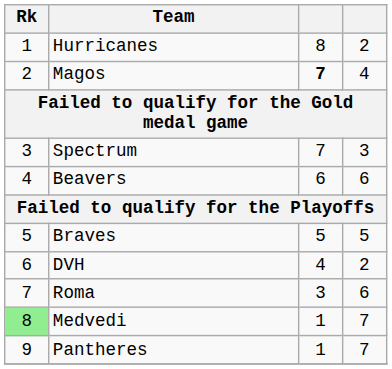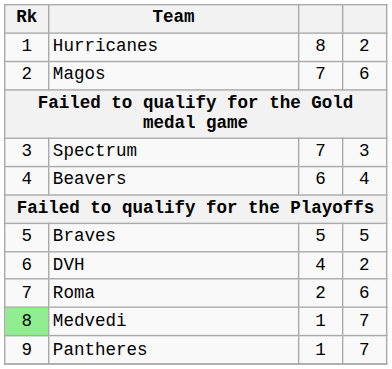Magos | column 3: bold -> normal
Magos | column 4: 4 -> 6
Beavers | column 4: 6 -> 4
Roma | column 3: 3 -> 2
